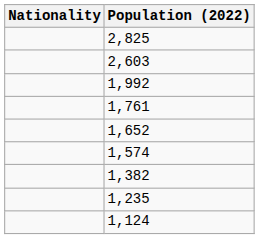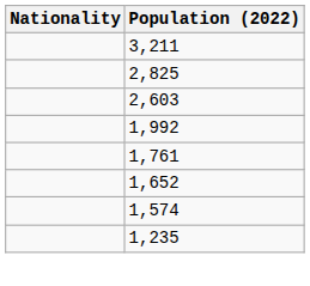+ row: 3,211
- row: 1,382
- row: 1,124
